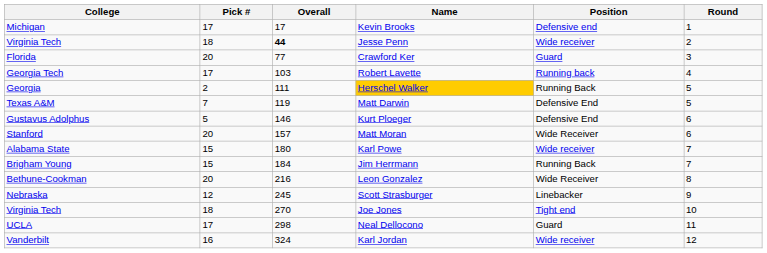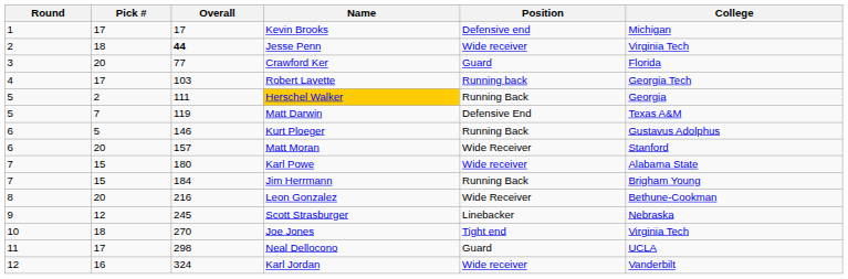columns swapped: Round <-> College
Kurt Ploeger | Position: Defensive End -> Running Back
